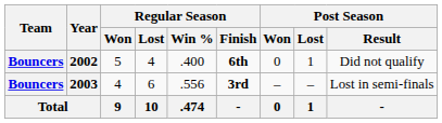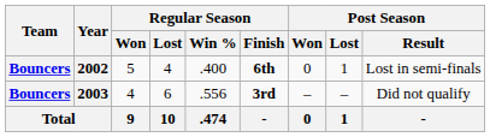2002 | Post Season / Result: Did not qualify -> Lost in semi-finals
2003 | Post Season / Result: Lost in semi-finals -> Did not qualify
